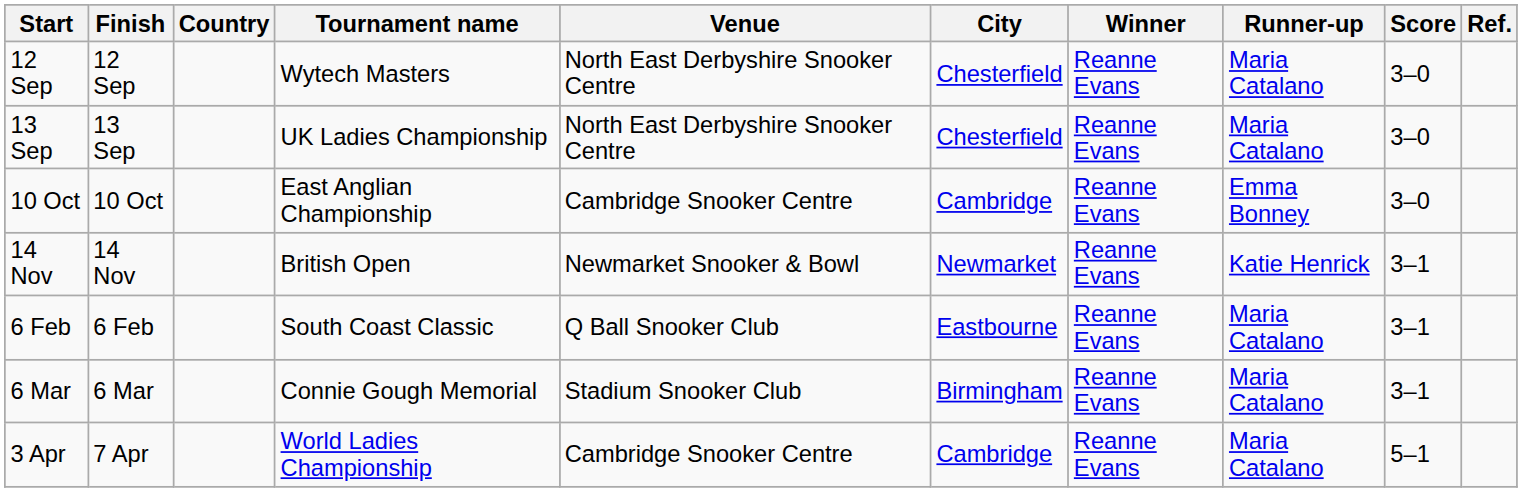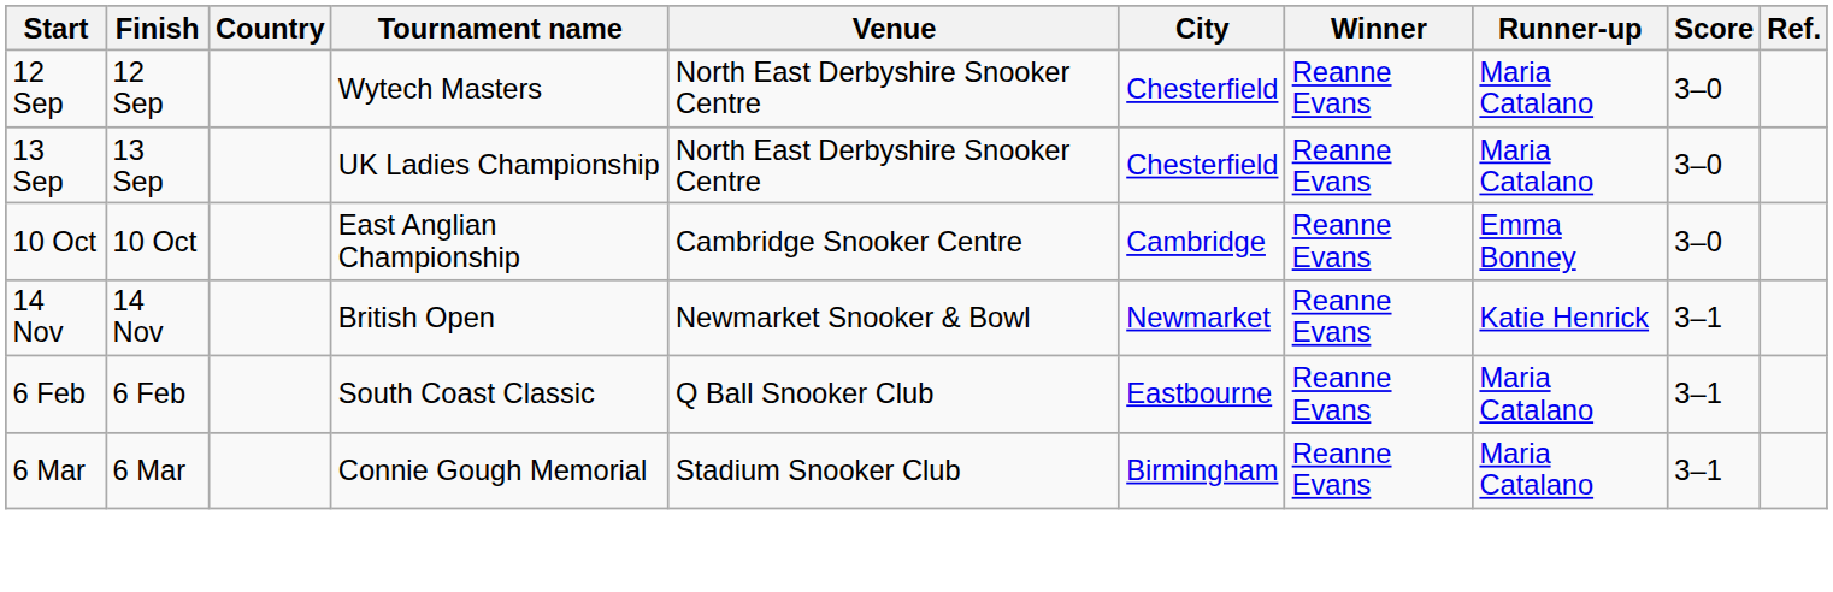- row: 3 Apr | 7 Apr | World Ladies Championship | Cambridge Snooker Centre | Cambridge | Reanne Evans | Maria Catalano | 5–1
